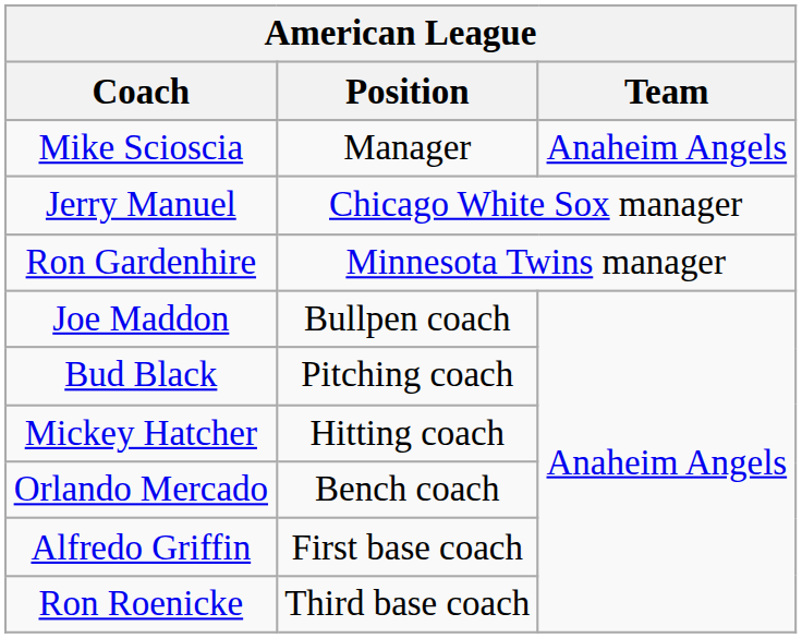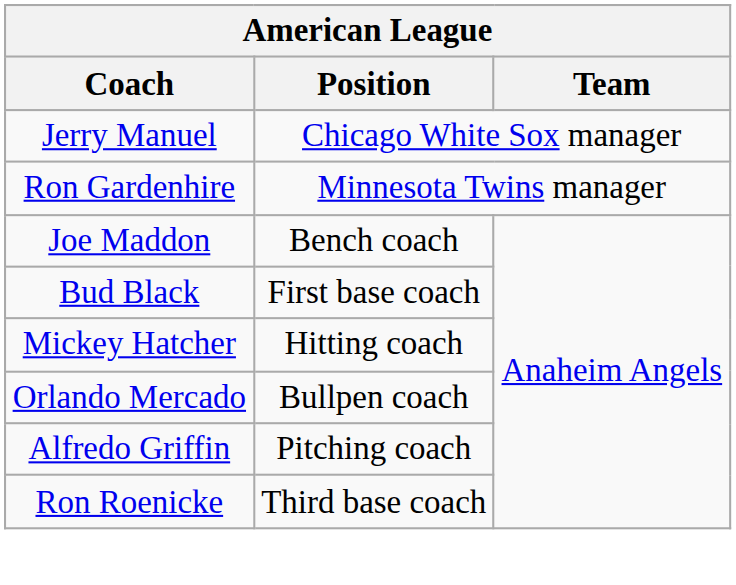- row: Mike Scioscia | Manager | Anaheim Angels
Joe Maddon | Position: Bullpen coach -> Bench coach
Bud Black | Position: Pitching coach -> First base coach
Orlando Mercado | Position: Bench coach -> Bullpen coach
Alfredo Griffin | Position: First base coach -> Pitching coach
